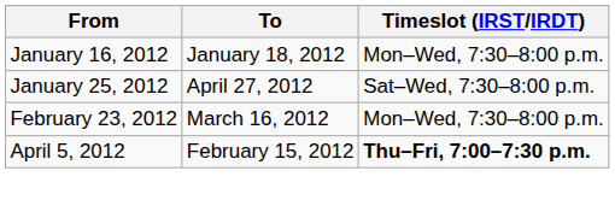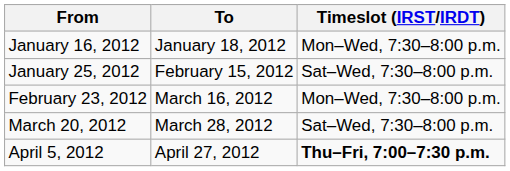January 25, 2012 | To: April 27, 2012 -> February 15, 2012
+ row: March 20, 2012 | March 28, 2012 | Sat–Wed, 7:30–8:00 p.m.
April 5, 2012 | To: February 15, 2012 -> April 27, 2012
